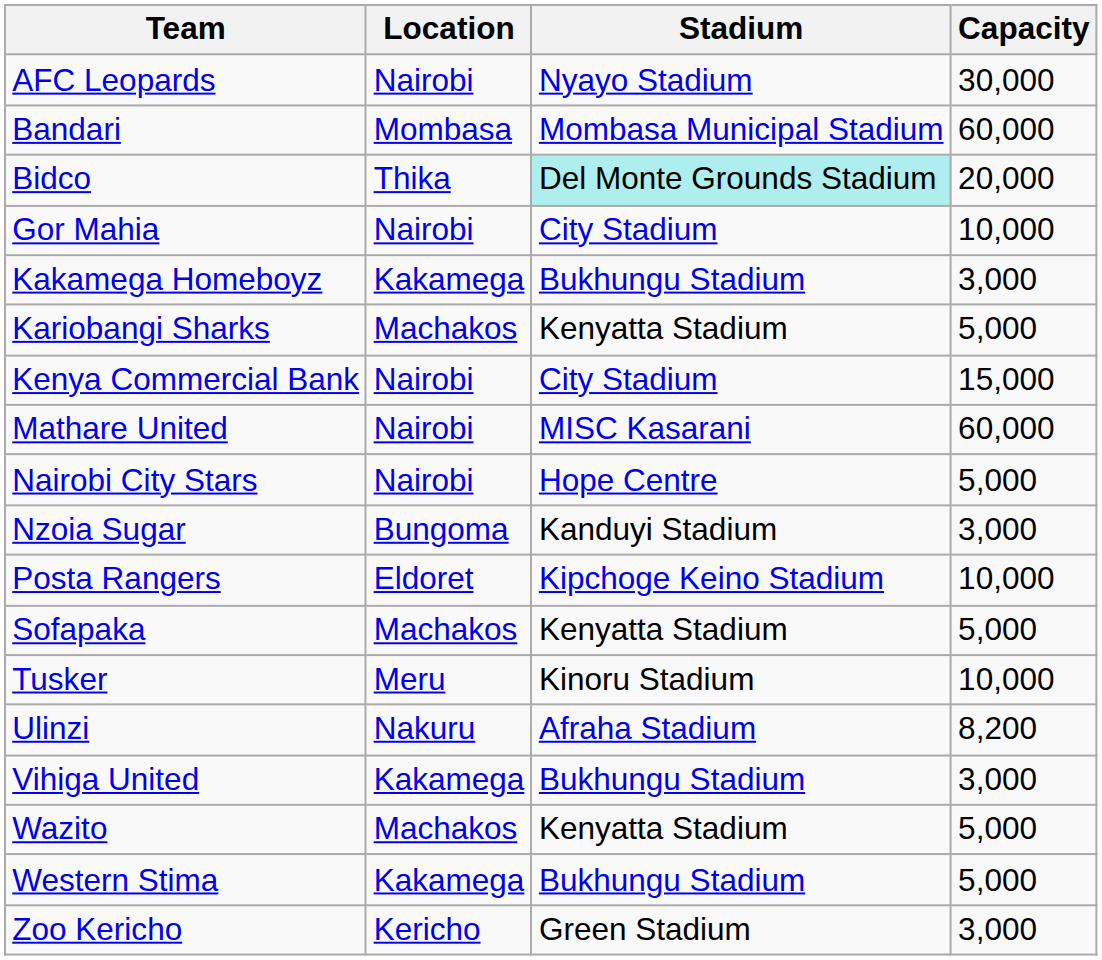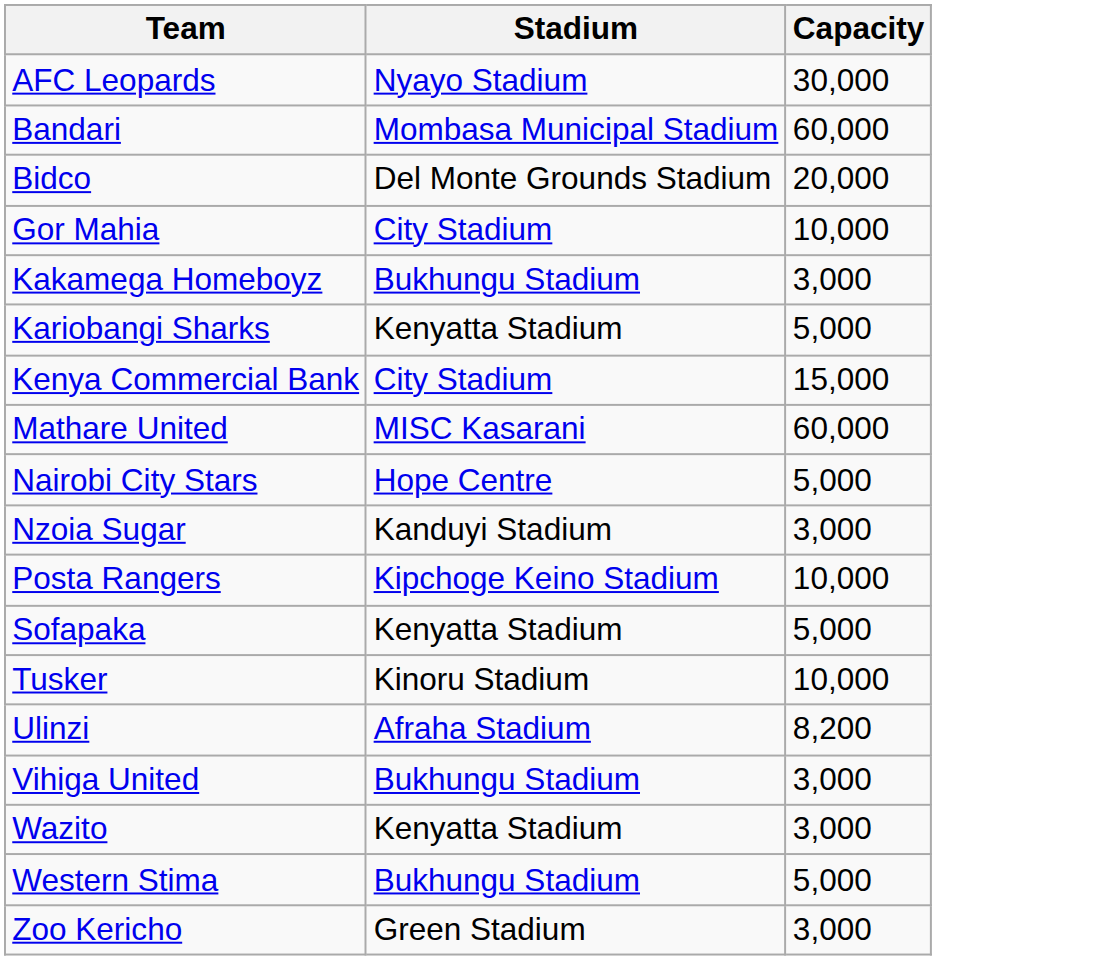- column: Location | Nairobi | Mombasa | Thika | Nairobi | Kakamega | Machakos | Nairobi | Nairobi | Nairobi | Bungoma | Eldoret | Machakos | Meru | Nakuru | Kakamega | Machakos | Kakamega | Kericho
Bidco | Stadium: paleturquoise background -> no background
Wazito | Capacity: 5,000 -> 3,000
